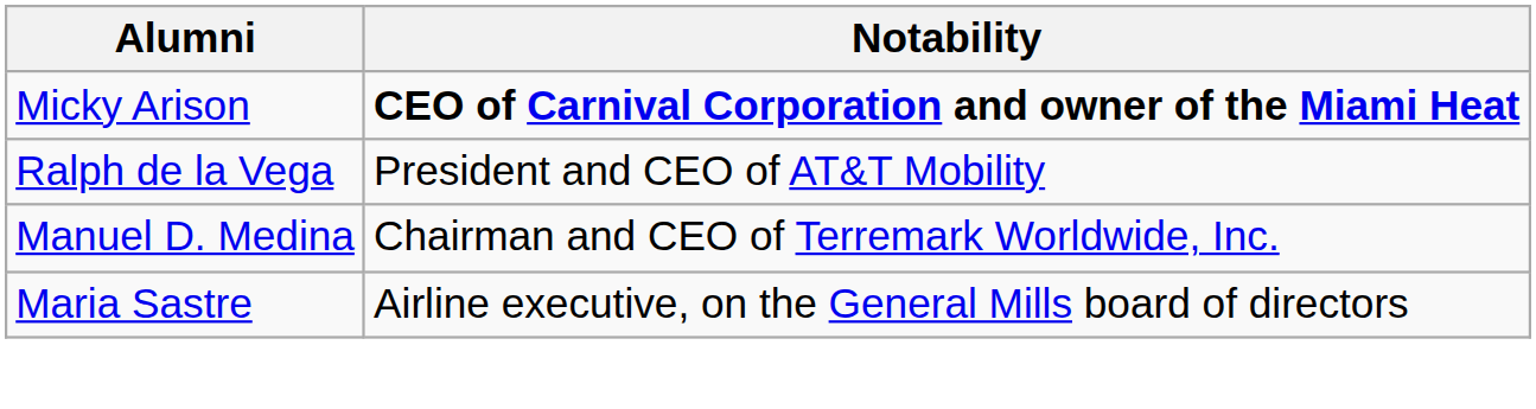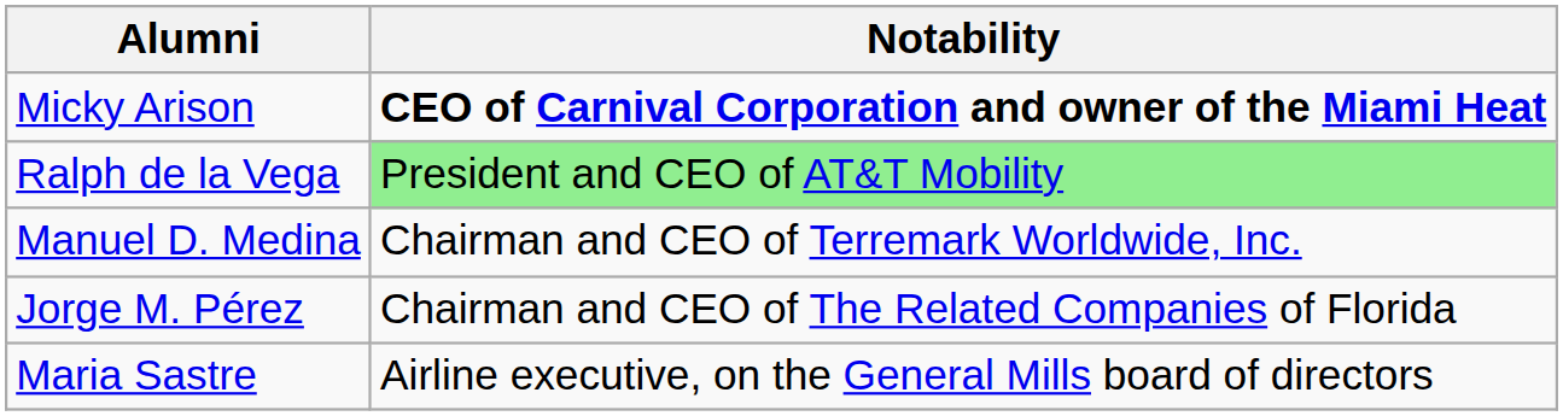Ralph de la Vega | Notability: no background -> lightgreen background
+ row: Jorge M. Pérez | Chairman and CEO of The Related Companies of Florida
